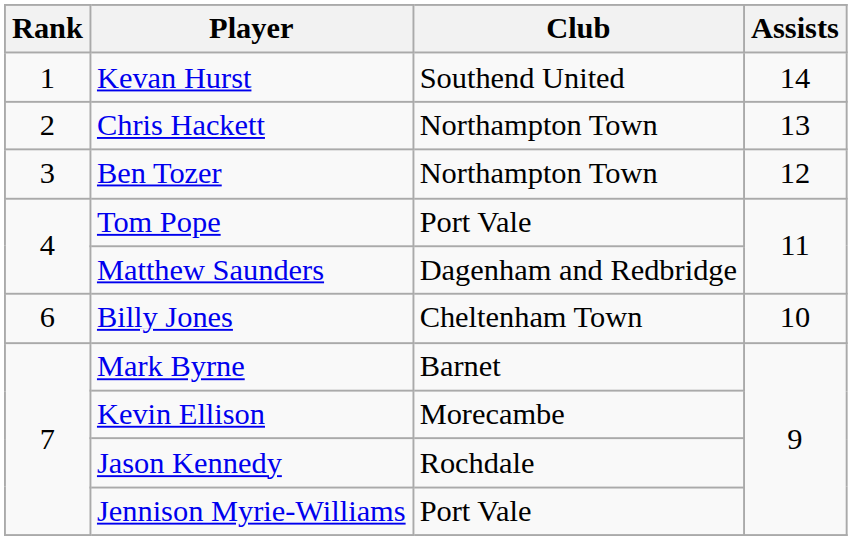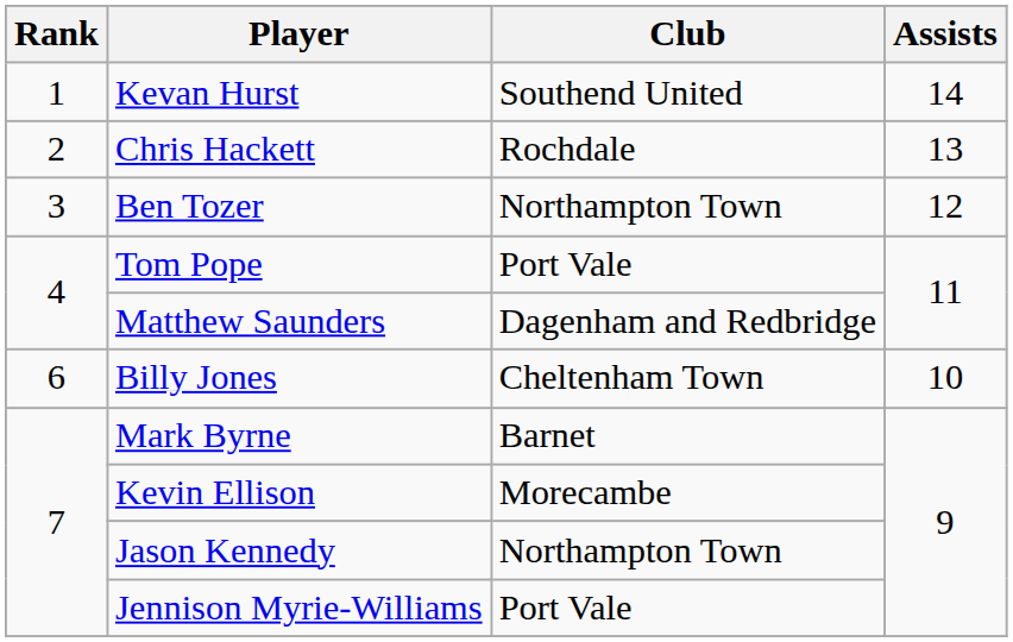Chris Hackett | Club: Northampton Town -> Rochdale
Jason Kennedy | Club: Rochdale -> Northampton Town
